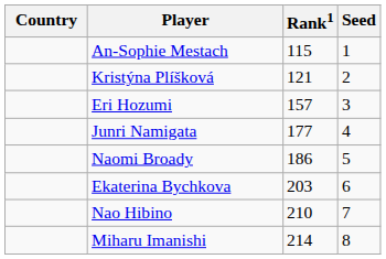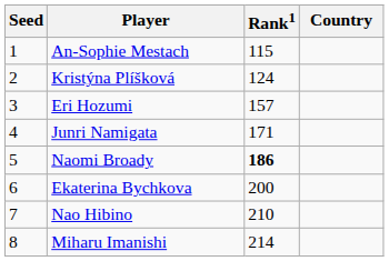columns swapped: Country <-> Seed
Kristýna Plíšková | Rank1: 121 -> 124
Junri Namigata | Rank1: 177 -> 171
Naomi Broady | Rank1: normal -> bold
Ekaterina Bychkova | Rank1: 203 -> 200
